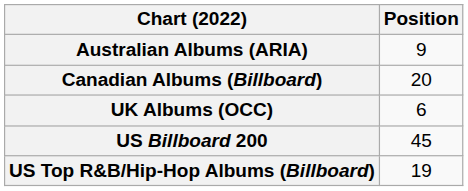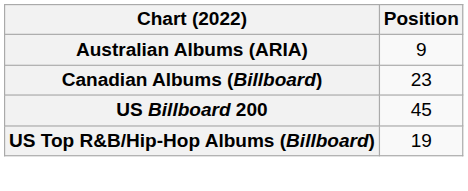Canadian Albums (Billboard) | Position: 20 -> 23
- row: UK Albums (OCC) | 6
